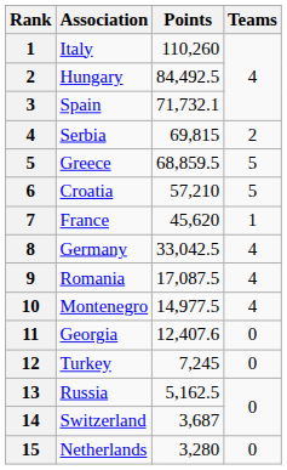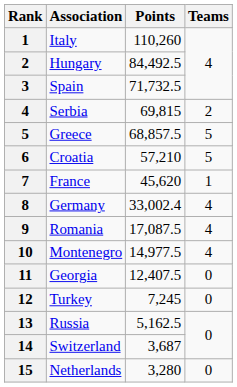Spain | Points: 71,732.1 -> 71,732.5
Greece | Points: 68,859.5 -> 68,857.5
Germany | Points: 33,042.5 -> 33,002.4
Georgia | Points: 12,407.6 -> 12,407.5
